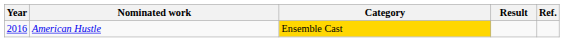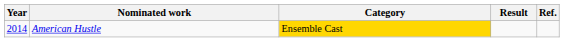American Hustle | Year: 2016 -> 2014
